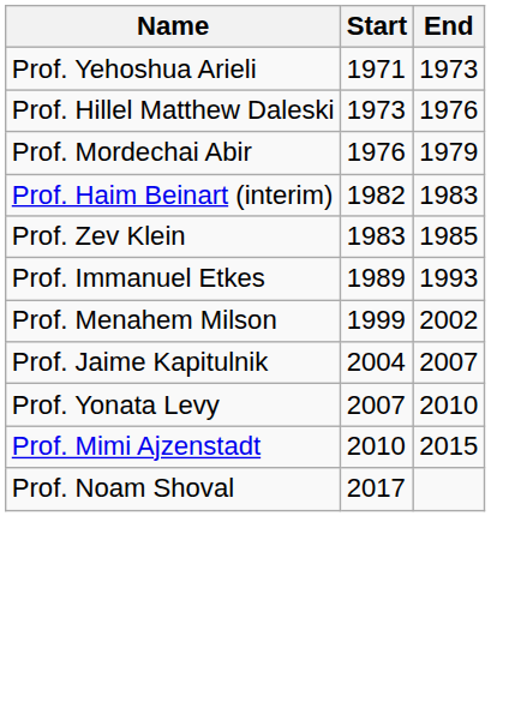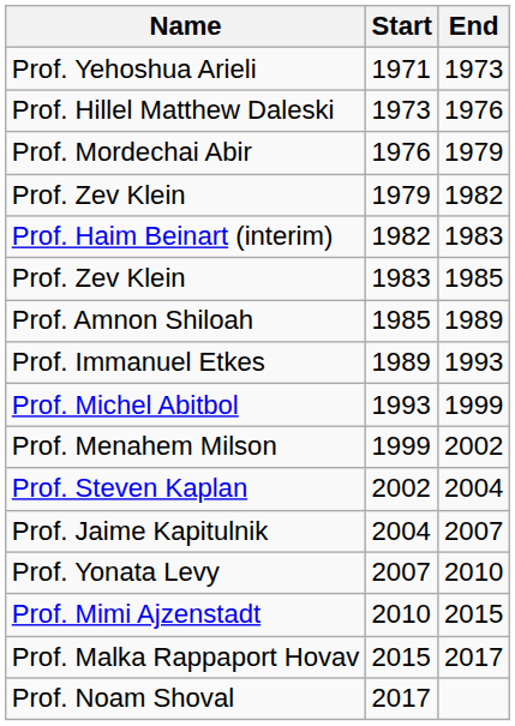+ row: Prof. Zev Klein | 1979 | 1982
+ row: Prof. Amnon Shiloah | 1985 | 1989
+ row: Prof. Michel Abitbol | 1993 | 1999
+ row: Prof. Steven Kaplan | 2002 | 2004
+ row: Prof. Malka Rappaport Hovav | 2015 | 2017
